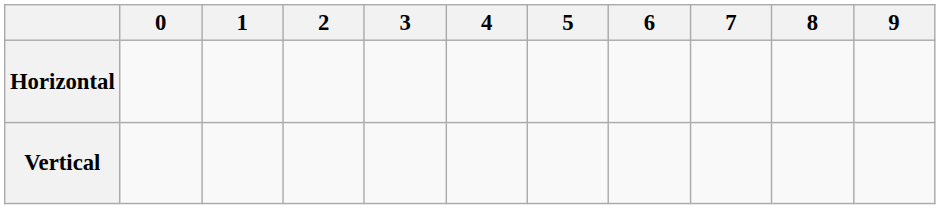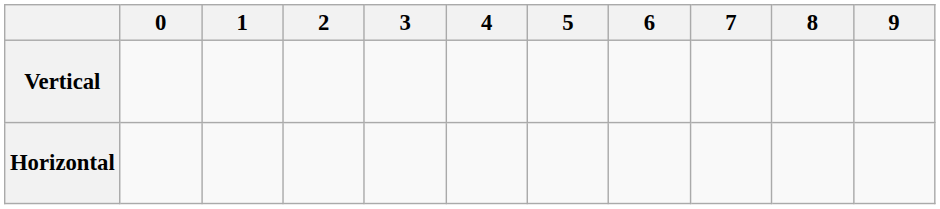rows swapped: Vertical <-> Horizontal
